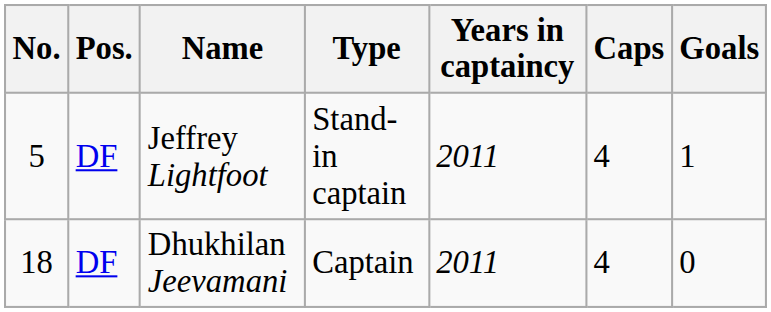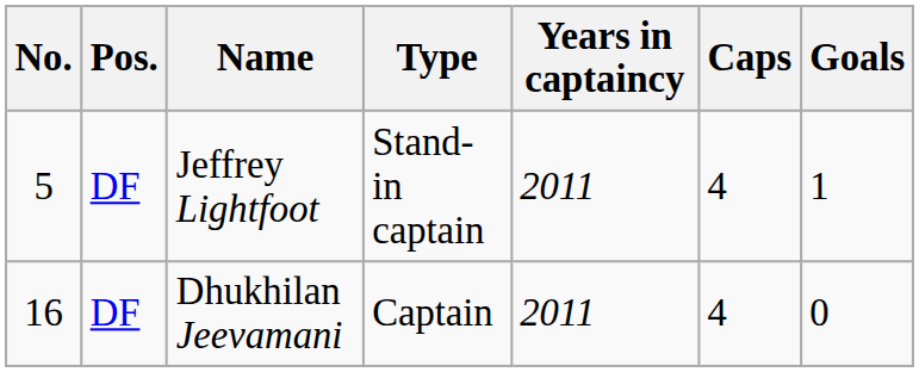Dhukhilan Jeevamani | No.: 18 -> 16
